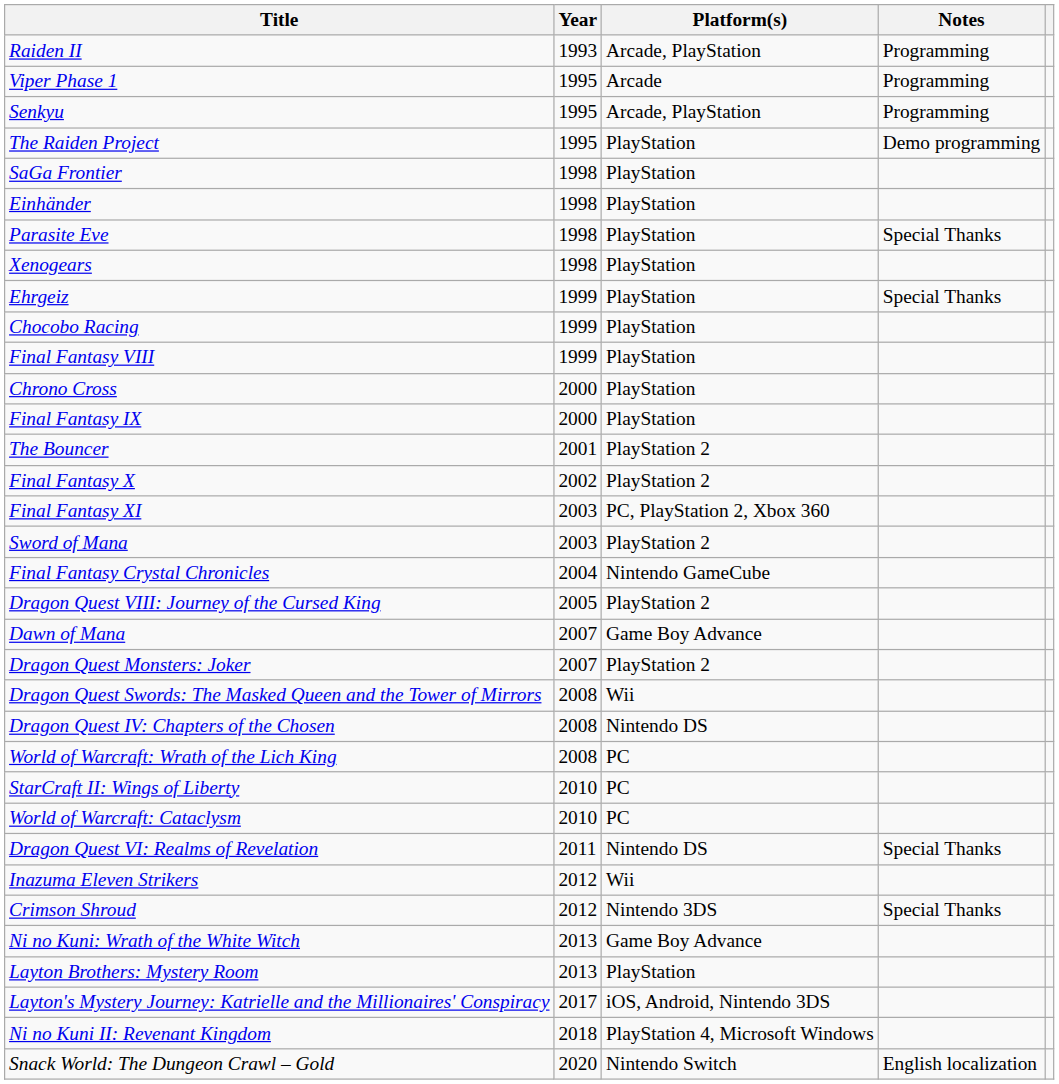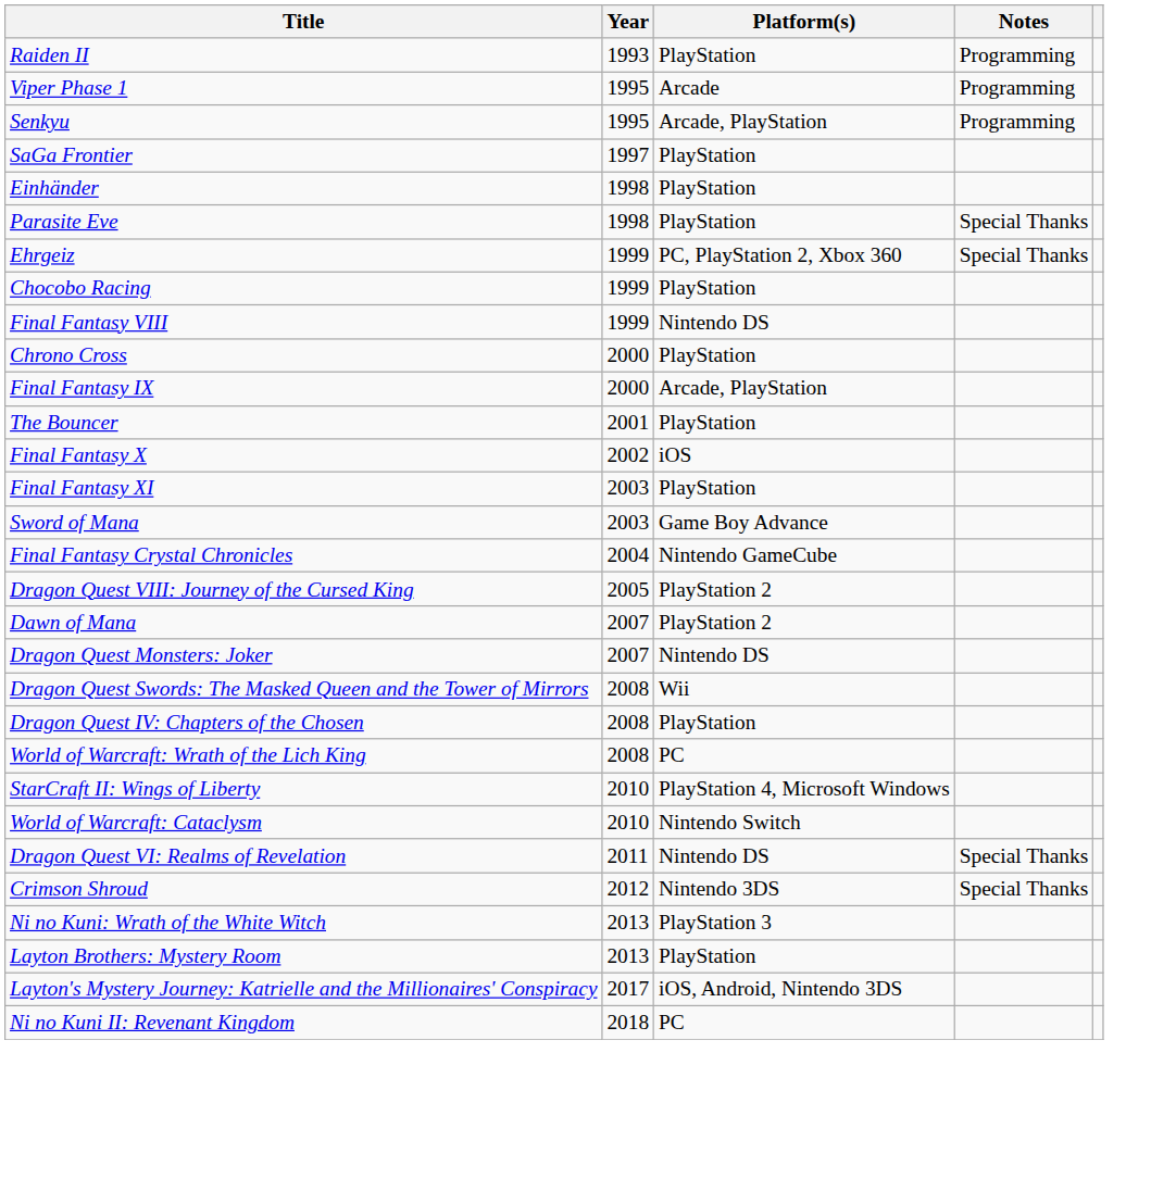Raiden II | Platform(s): Arcade, PlayStation -> PlayStation
- row: The Raiden Project | 1995 | PlayStation | Demo programming
SaGa Frontier | Year: 1998 -> 1997
- row: Xenogears | 1998 | PlayStation
Ehrgeiz | Platform(s): PlayStation -> PC, PlayStation 2, Xbox 360
Final Fantasy VIII | Platform(s): PlayStation -> Nintendo DS
Final Fantasy IX | Platform(s): PlayStation -> Arcade, PlayStation
The Bouncer | Platform(s): PlayStation 2 -> PlayStation
Final Fantasy X | Platform(s): PlayStation 2 -> iOS
Final Fantasy XI | Platform(s): PC, PlayStation 2, Xbox 360 -> PlayStation
Sword of Mana | Platform(s): PlayStation 2 -> Game Boy Advance
Dawn of Mana | Platform(s): Game Boy Advance -> PlayStation 2
Dragon Quest Monsters: Joker | Platform(s): PlayStation 2 -> Nintendo DS
Dragon Quest IV: Chapters of the Chosen | Platform(s): Nintendo DS -> PlayStation
StarCraft II: Wings of Liberty | Platform(s): PC -> PlayStation 4, Microsoft Windows
World of Warcraft: Cataclysm | Platform(s): PC -> Nintendo Switch
- row: Inazuma Eleven Strikers | 2012 | Wii
Ni no Kuni: Wrath of the White Witch | Platform(s): Game Boy Advance -> PlayStation 3
Ni no Kuni II: Revenant Kingdom | Platform(s): PlayStation 4, Microsoft Windows -> PC
- row: Snack World: The Dungeon Crawl – Gold | 2020 | Nintendo Switch | English localization
